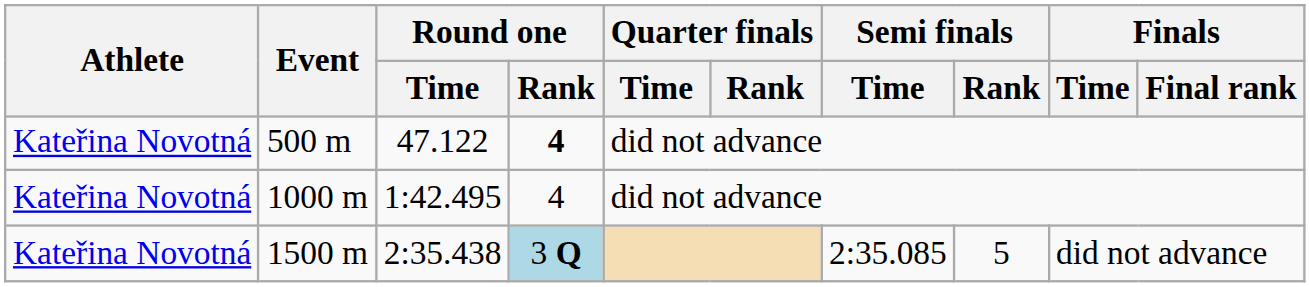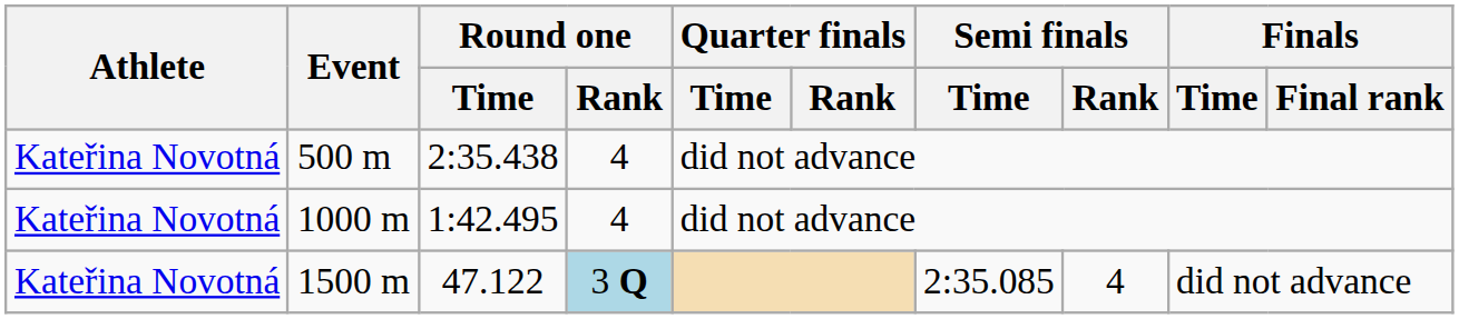500 m | Round one / Time: 47.122 -> 2:35.438
500 m | Round one / Rank: bold -> normal
1500 m | Round one / Time: 2:35.438 -> 47.122
1500 m | Semi finals / Rank: 5 -> 4
